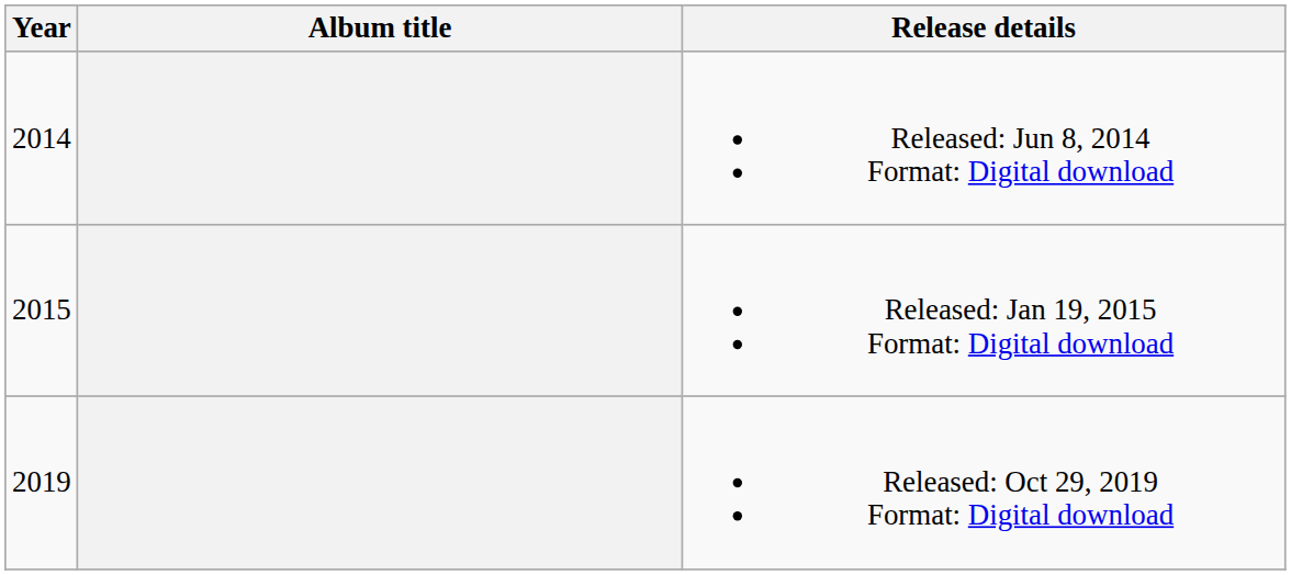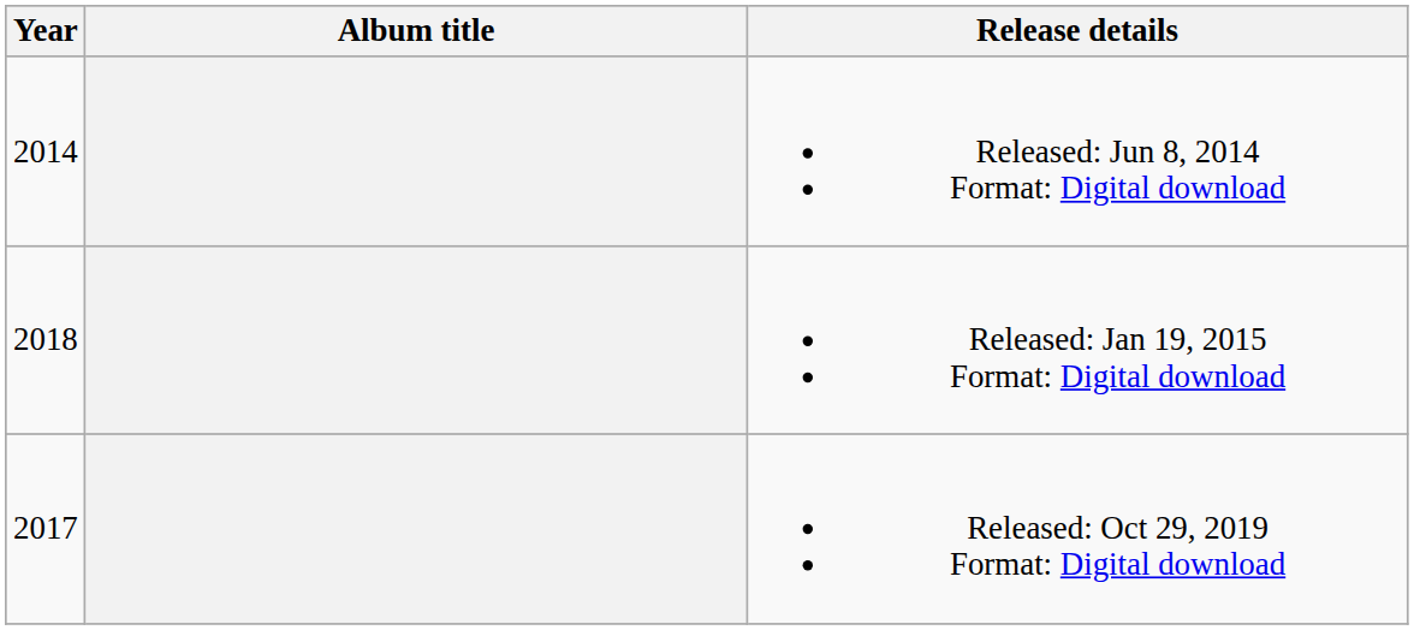Released: Jan 19, 2015 Format: Digital download | Year: 2015 -> 2018
Released: Oct 29, 2019 Format: Digital download | Year: 2019 -> 2017
